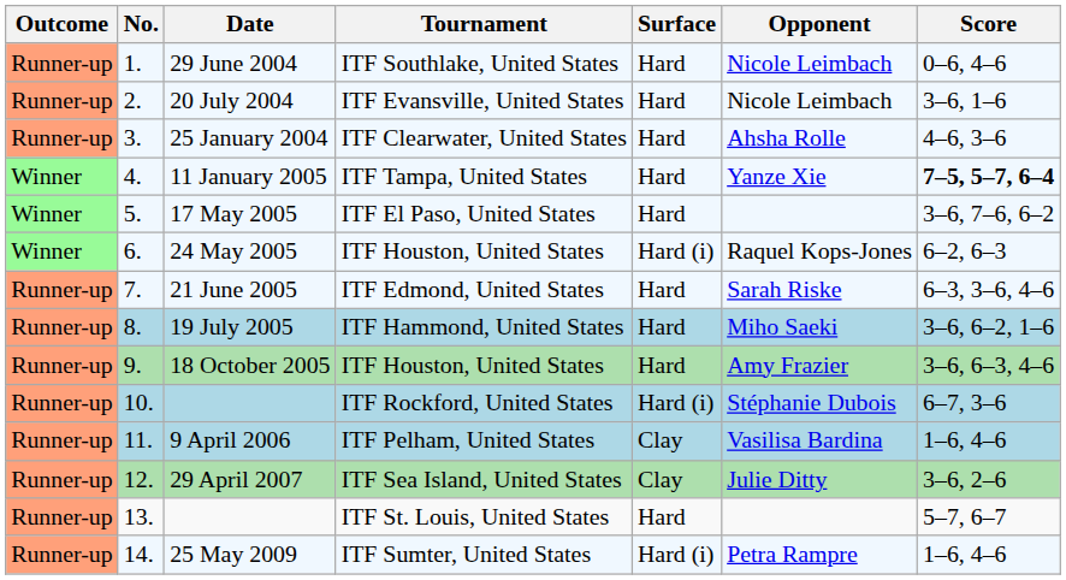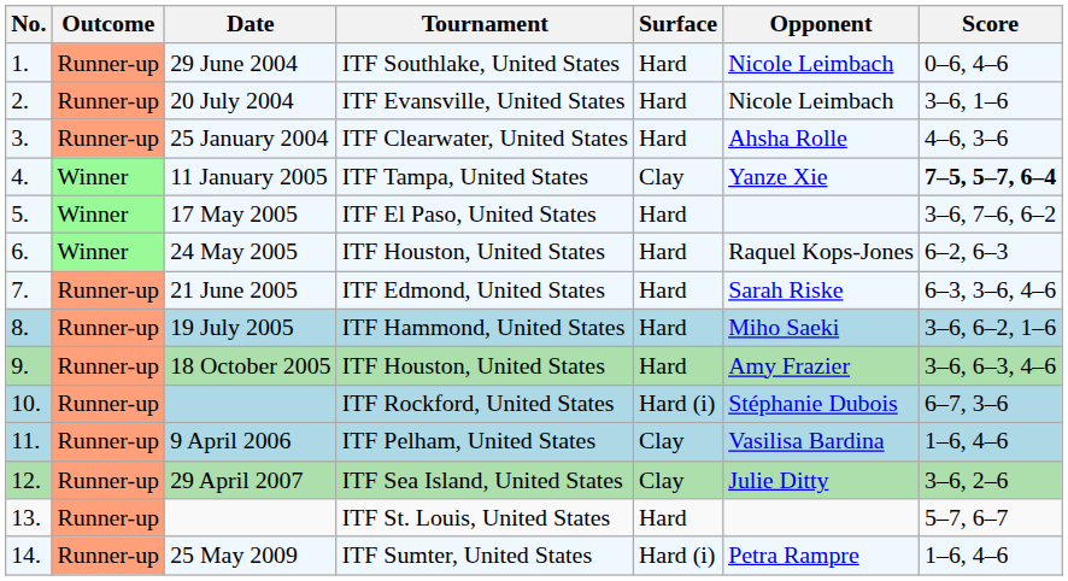columns swapped: Outcome <-> No.
11 January 2005 | Surface: Hard -> Clay
24 May 2005 | Surface: Hard (i) -> Hard
